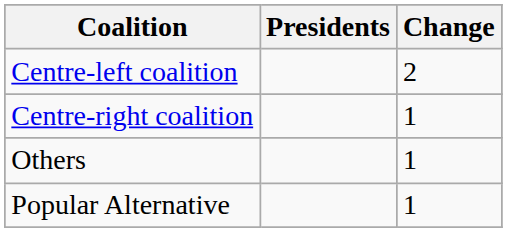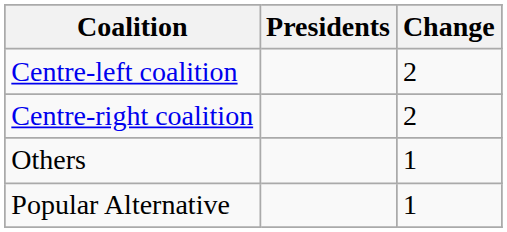Centre-right coalition | Change: 1 -> 2
